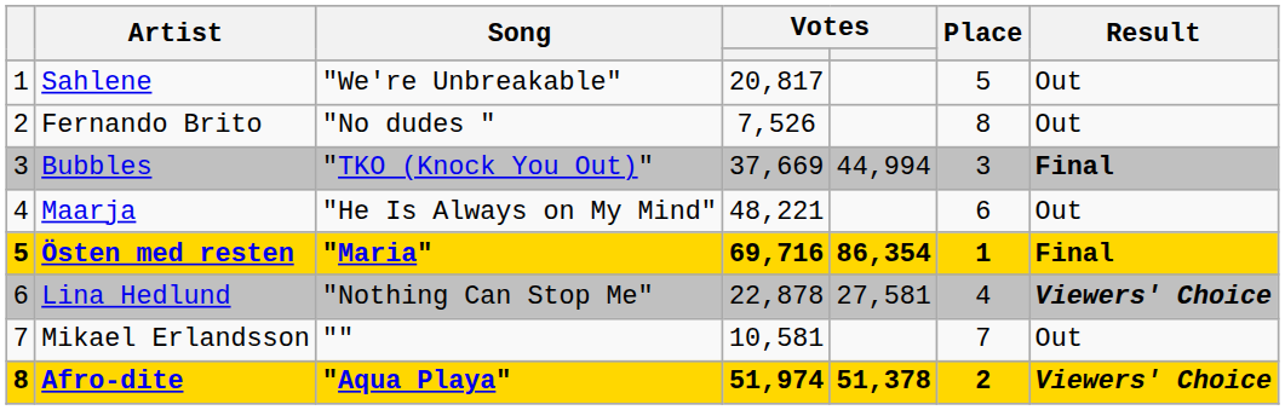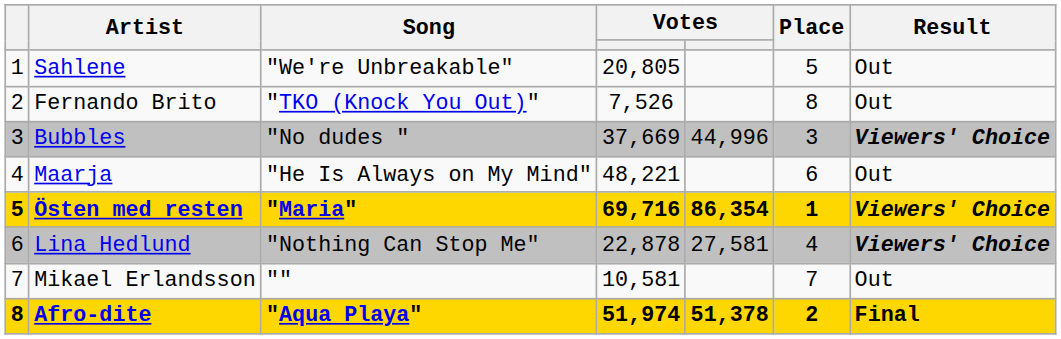Sahlene | column 4: 20,817 -> 20,805
Fernando Brito | Song: "No dudes " -> "TKO (Knock You Out)"
Bubbles | Song: "TKO (Knock You Out)" -> "No dudes "
Bubbles | column 5: 44,994 -> 44,996
Bubbles | Result: Final -> Viewers' Choice
Östen med resten | Result: Final -> Viewers' Choice
Afro-dite | Result: Viewers' Choice -> Final
